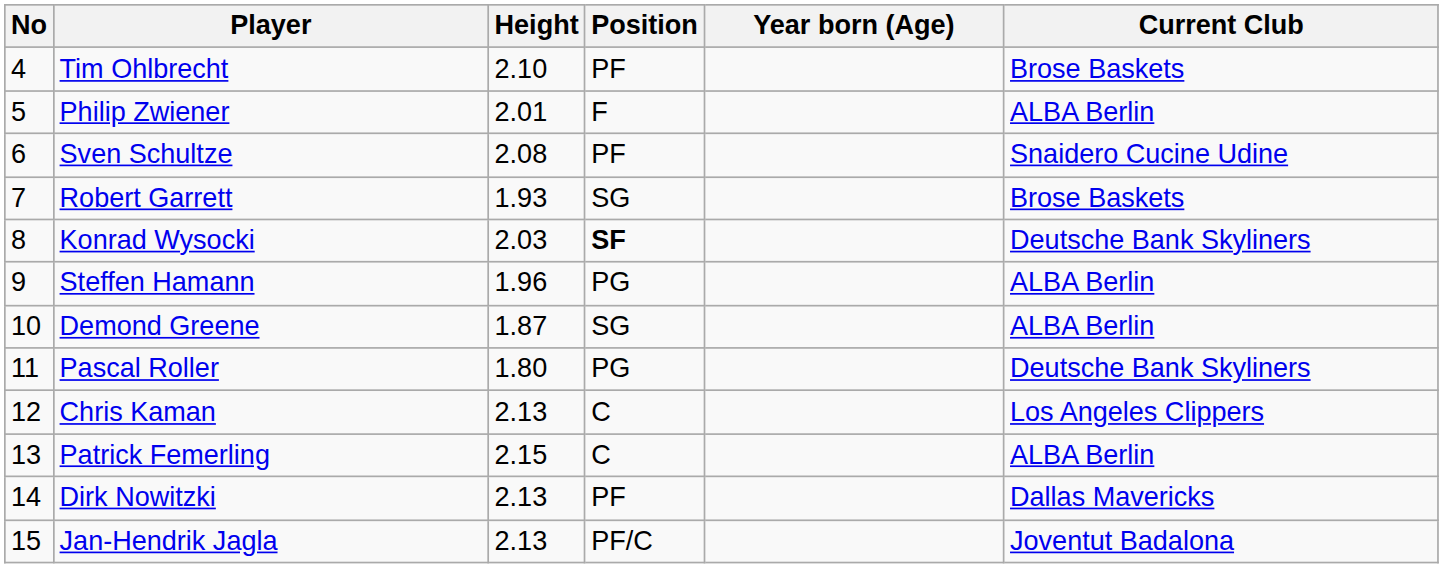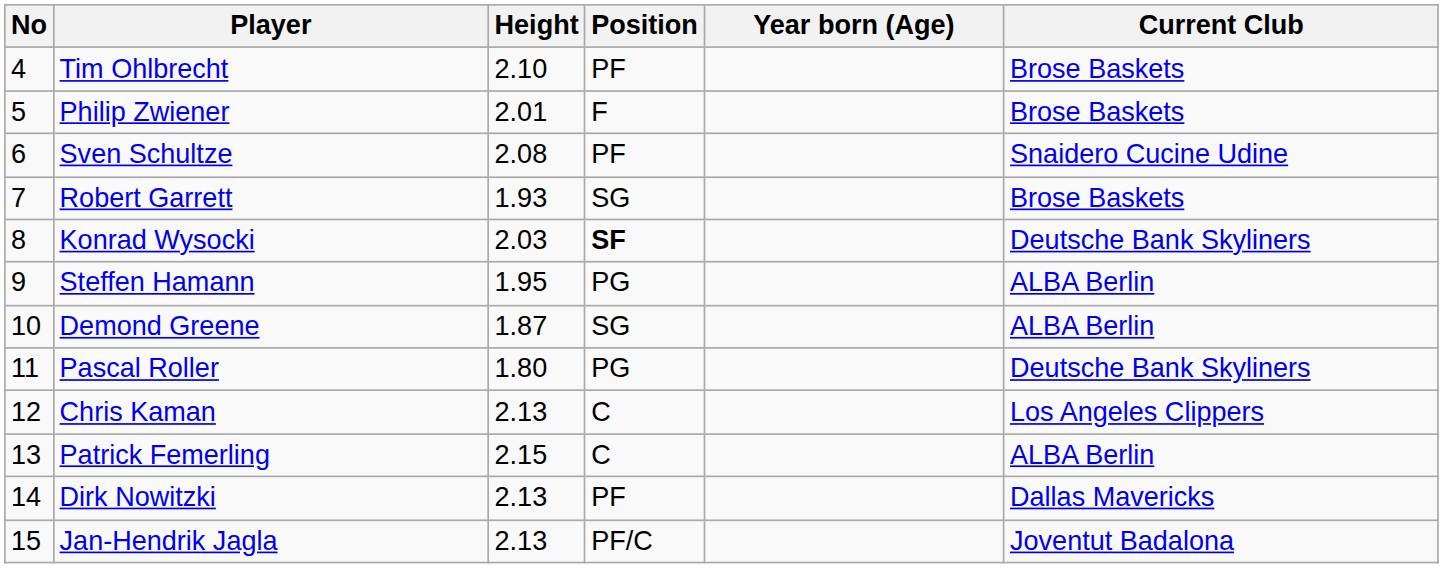Philip Zwiener | Current Club: ALBA Berlin -> Brose Baskets
Steffen Hamann | Height: 1.96 -> 1.95
